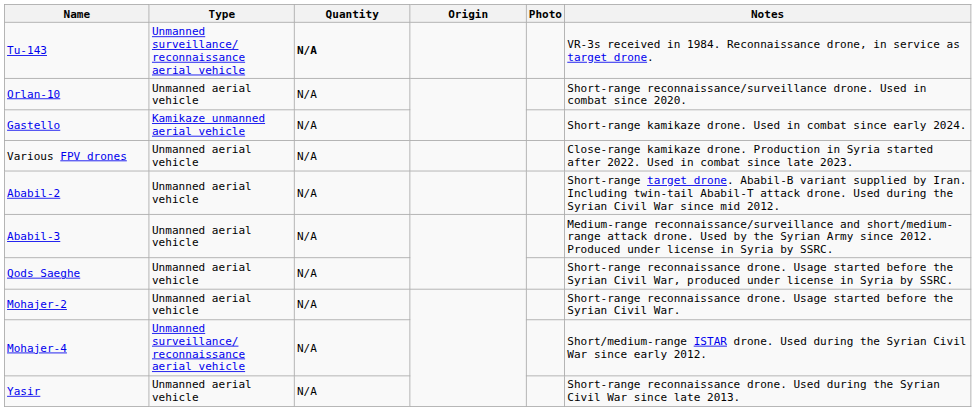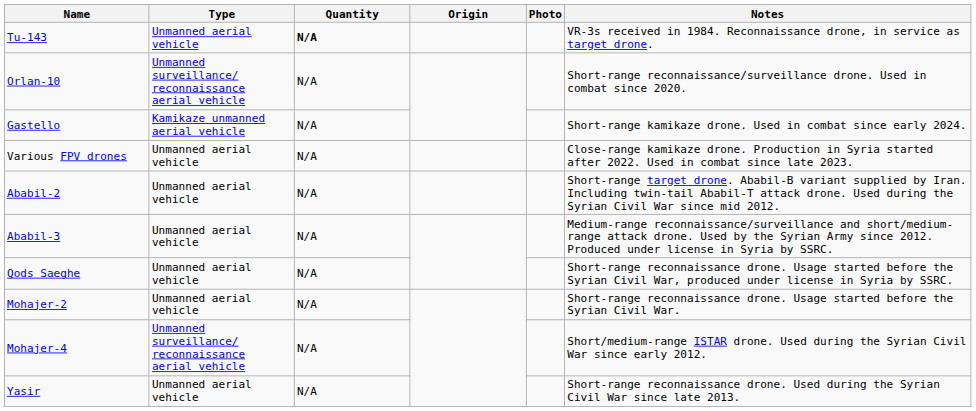Tu-143 | Type: Unmanned surveillance/ reconnaissance aerial vehicle -> Unmanned aerial vehicle
Orlan-10 | Type: Unmanned aerial vehicle -> Unmanned surveillance/ reconnaissance aerial vehicle
